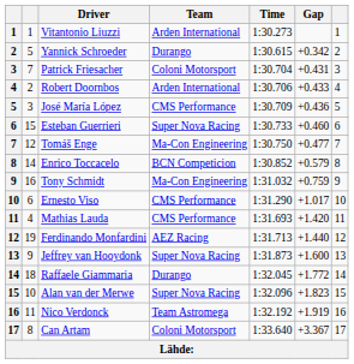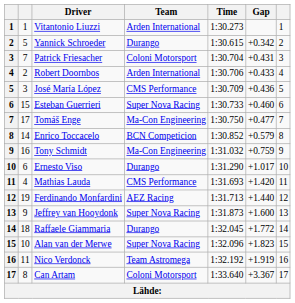Tomáš Enge | column 2: 12 -> 17
Ernesto Viso | Team: CMS Performance -> Durango
